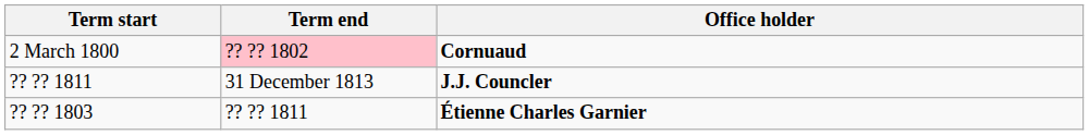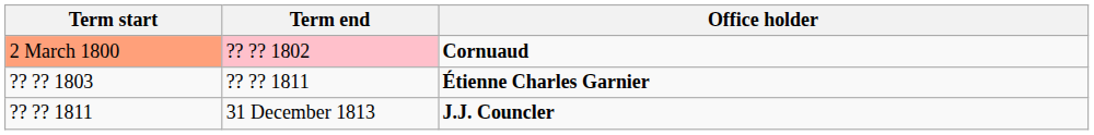Cornuaud | Term start: no background -> lightsalmon background
rows swapped: Étienne Charles Garnier <-> J.J. Councler
